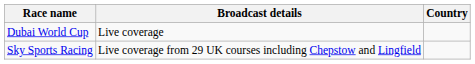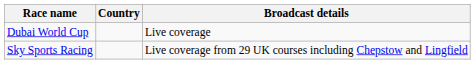columns swapped: Country <-> Broadcast details
